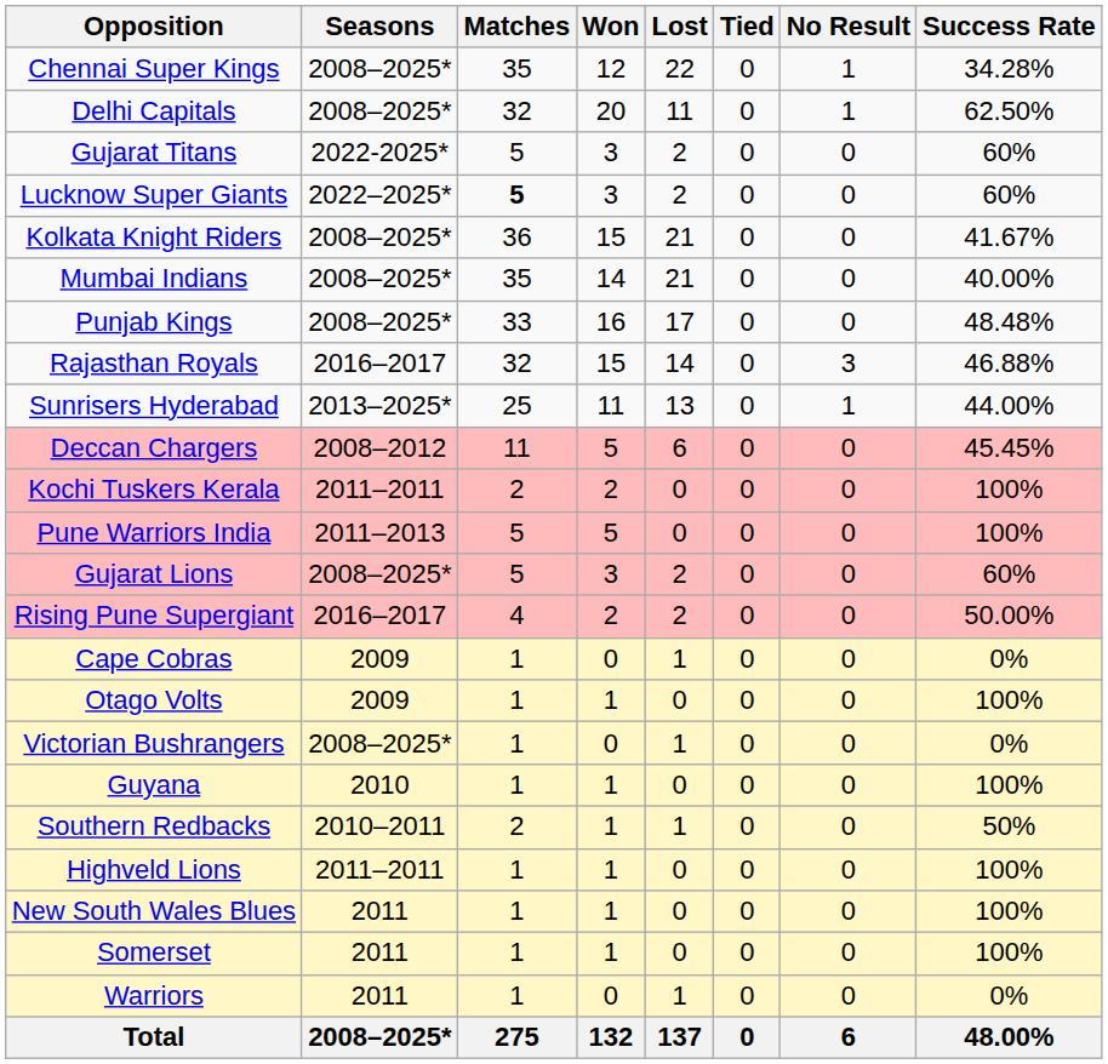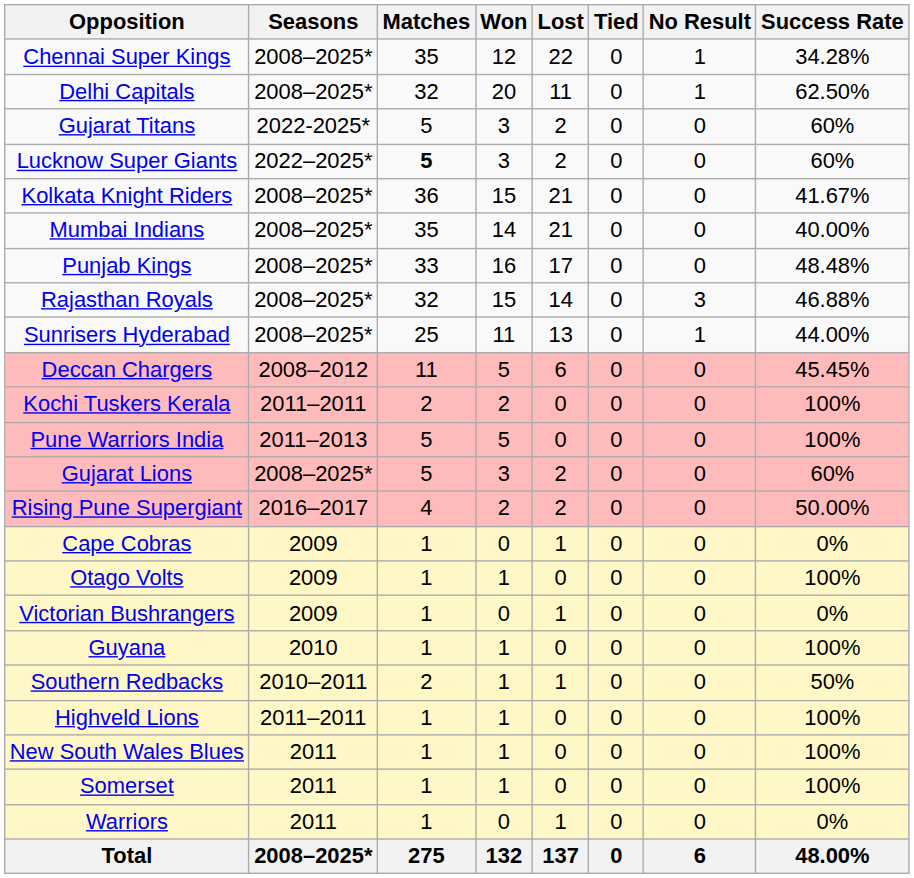Rajasthan Royals | Seasons: 2016–2017 -> 2008–2025*
Sunrisers Hyderabad | Seasons: 2013–2025* -> 2008–2025*
Victorian Bushrangers | Seasons: 2008–2025* -> 2009
